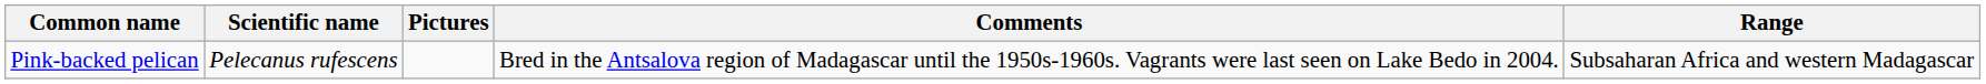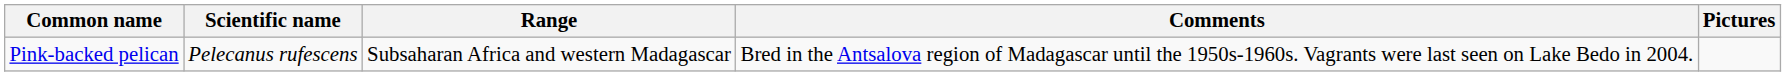columns swapped: Range <-> Pictures
